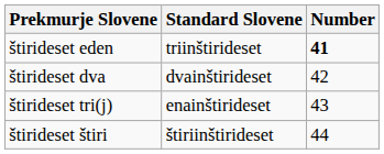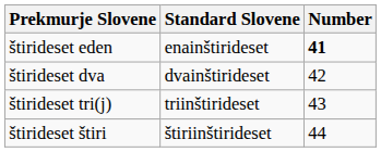štirideset eden | Standard Slovene: triinštirideset -> enainštirideset
štirideset tri(j) | Standard Slovene: enainštirideset -> triinštirideset
